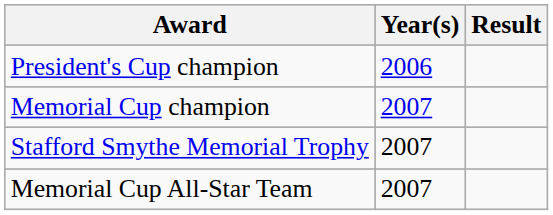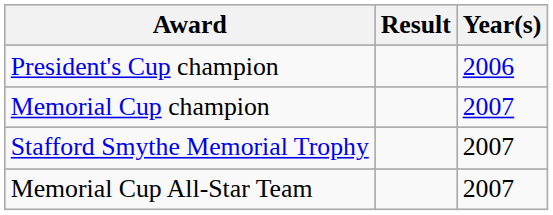columns swapped: Year(s) <-> Result
